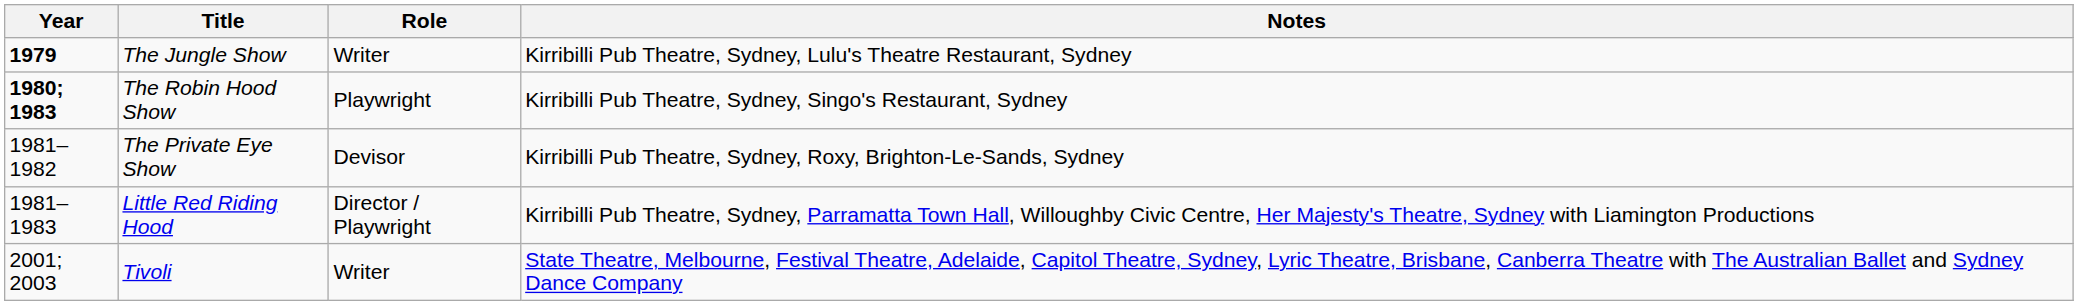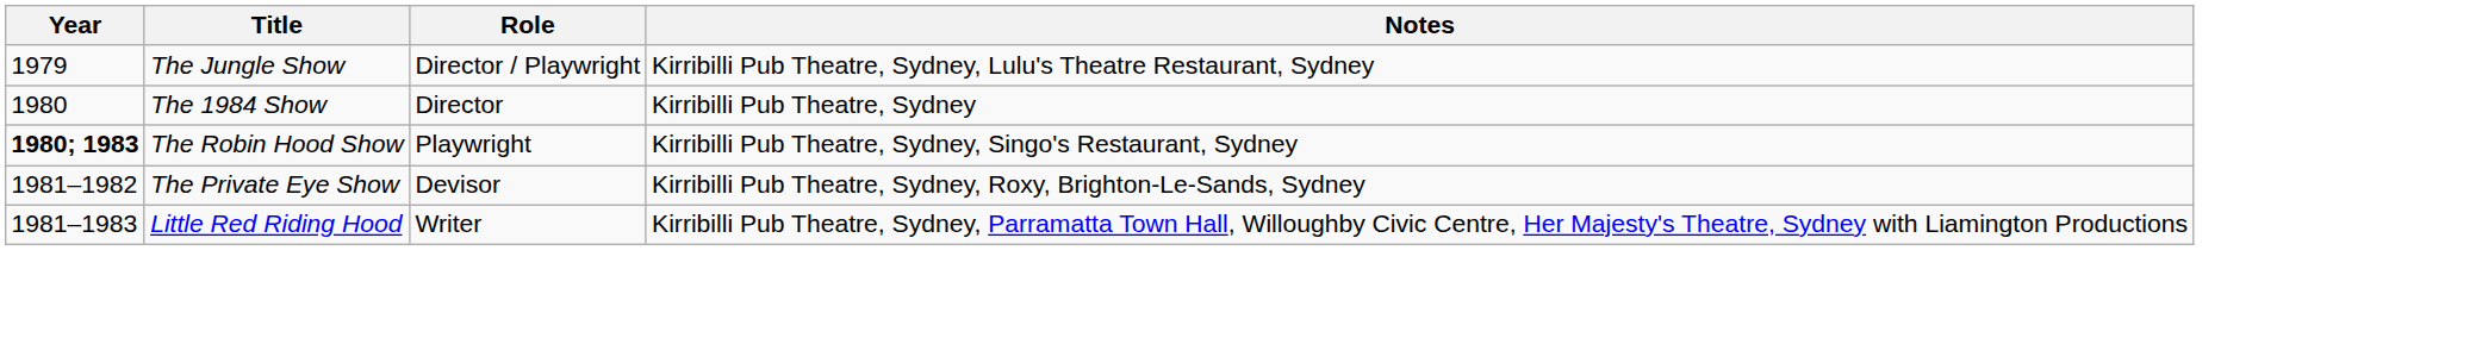The Jungle Show | Year: bold -> normal
The Jungle Show | Role: Writer -> Director / Playwright
+ row: 1980 | The 1984 Show | Director | Kirribilli Pub Theatre, Sydney
Little Red Riding Hood | Role: Director / Playwright -> Writer
- row: 2001; 2003 | Tivoli | Writer | State Theatre, Melbourne, Festival Theatre, Adelaide, Capitol Theatre, Sydney, Lyric Theatre, Brisbane, Canberra Theatre with The Australian Ballet and Sydney Dance Company
